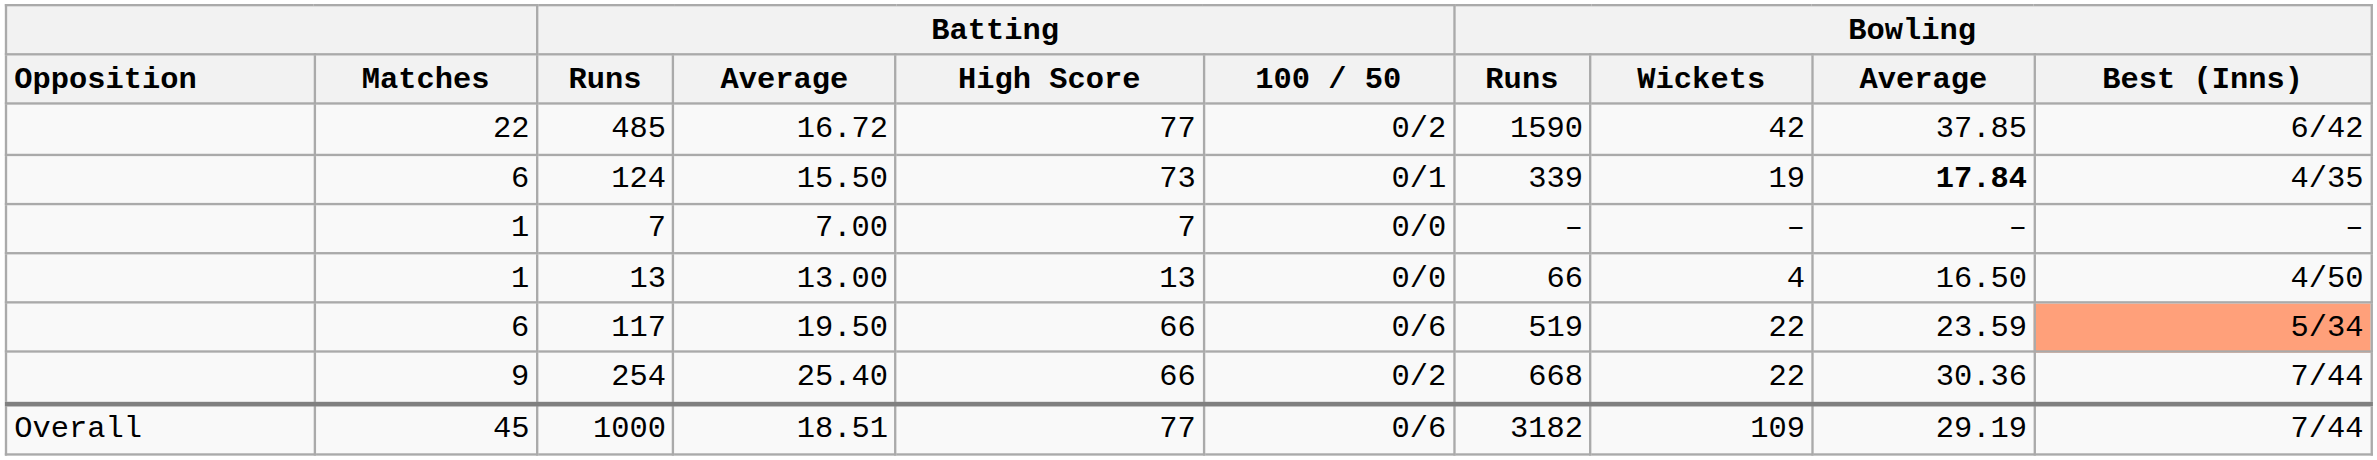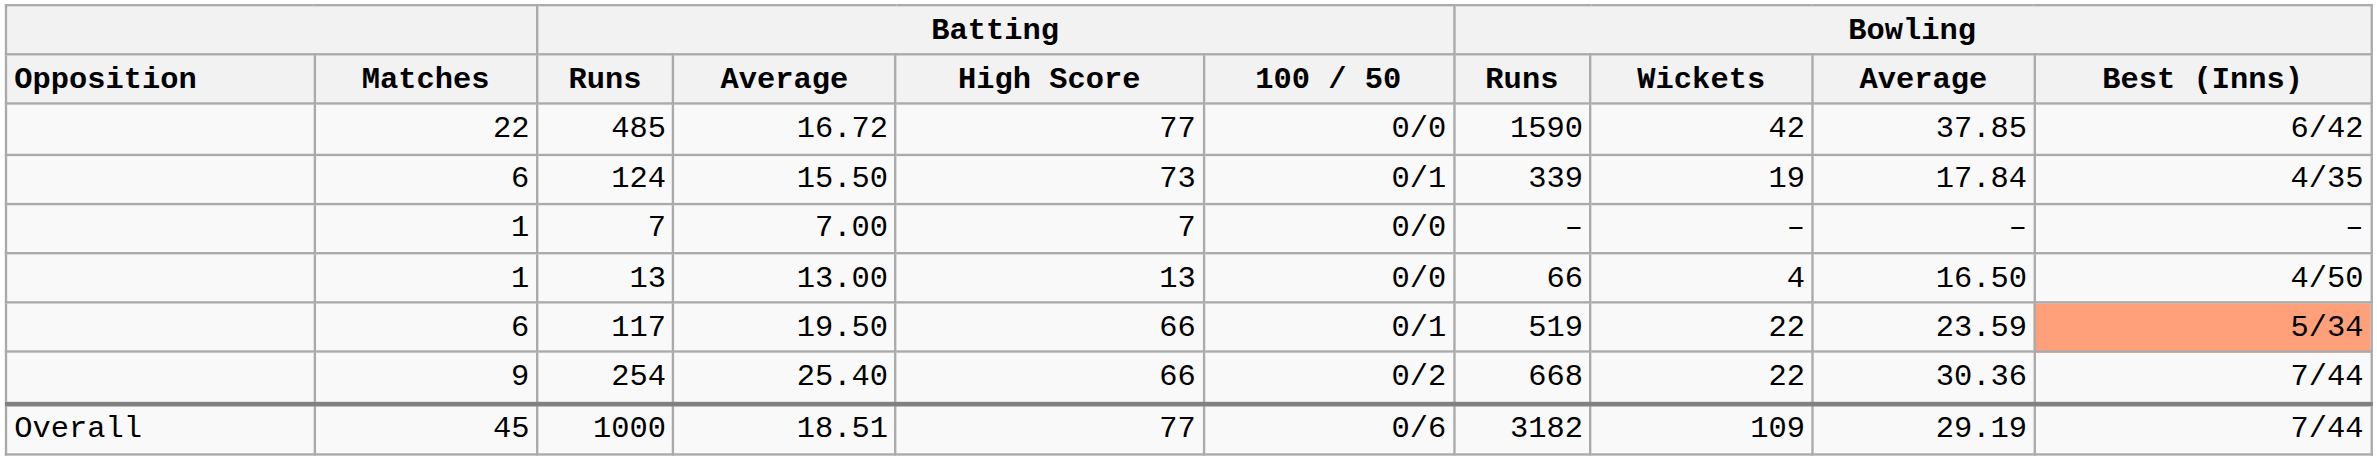485 | Batting / 100 / 50: 0/2 -> 0/0
124 | Bowling / Average: bold -> normal
117 | Batting / 100 / 50: 0/6 -> 0/1
